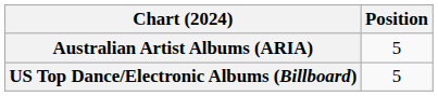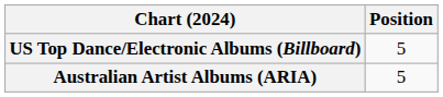rows swapped: Australian Artist Albums (ARIA) <-> US Top Dance/Electronic Albums (Billboard)
